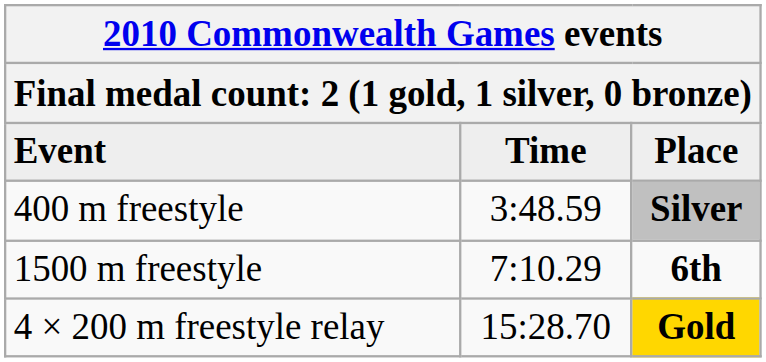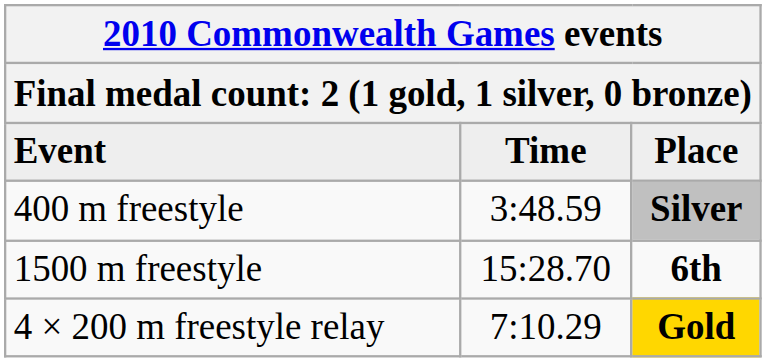1500 m freestyle | Time: 7:10.29 -> 15:28.70
4 × 200 m freestyle relay | Time: 15:28.70 -> 7:10.29
